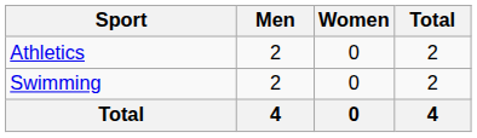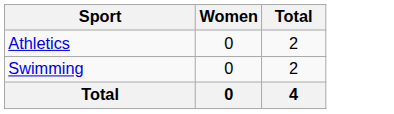- column: Men | 2 | 2 | 4
